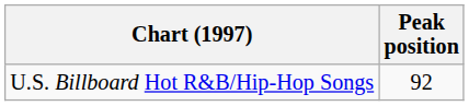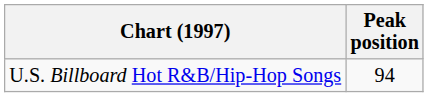U.S. Billboard Hot R&B/Hip-Hop Songs | Peak position: 92 -> 94
